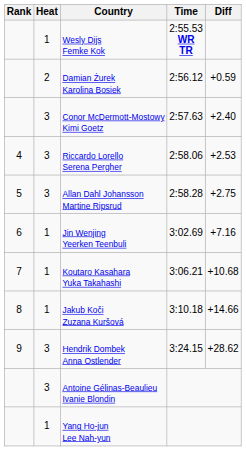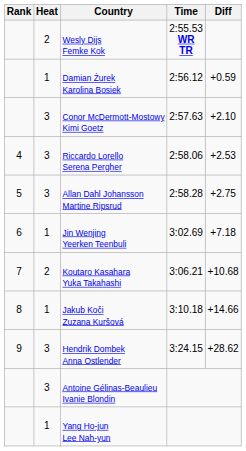Wesly Dijs Femke Kok | Heat: 1 -> 2
Damian Żurek Karolina Bosiek | Heat: 2 -> 1
Conor McDermott-Mostowy Kimi Goetz | Diff: +2.40 -> +2.10
Jin Wenjing Yeerken Teenbuli | Diff: +7.16 -> +7.18
Koutaro Kasahara Yuka Takahashi | Heat: 1 -> 2
